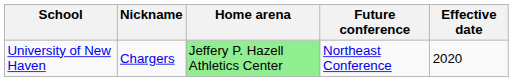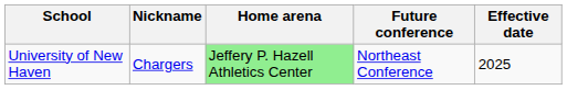University of New Haven | Effective date: 2020 -> 2025
